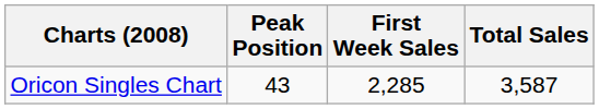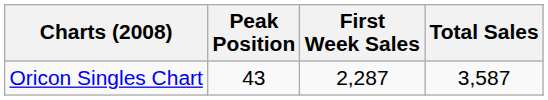Oricon Singles Chart | First Week Sales: 2,285 -> 2,287
